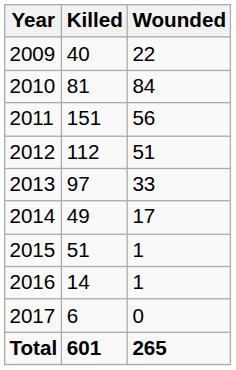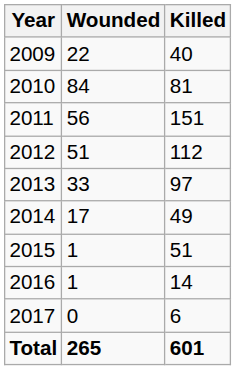columns swapped: Killed <-> Wounded
